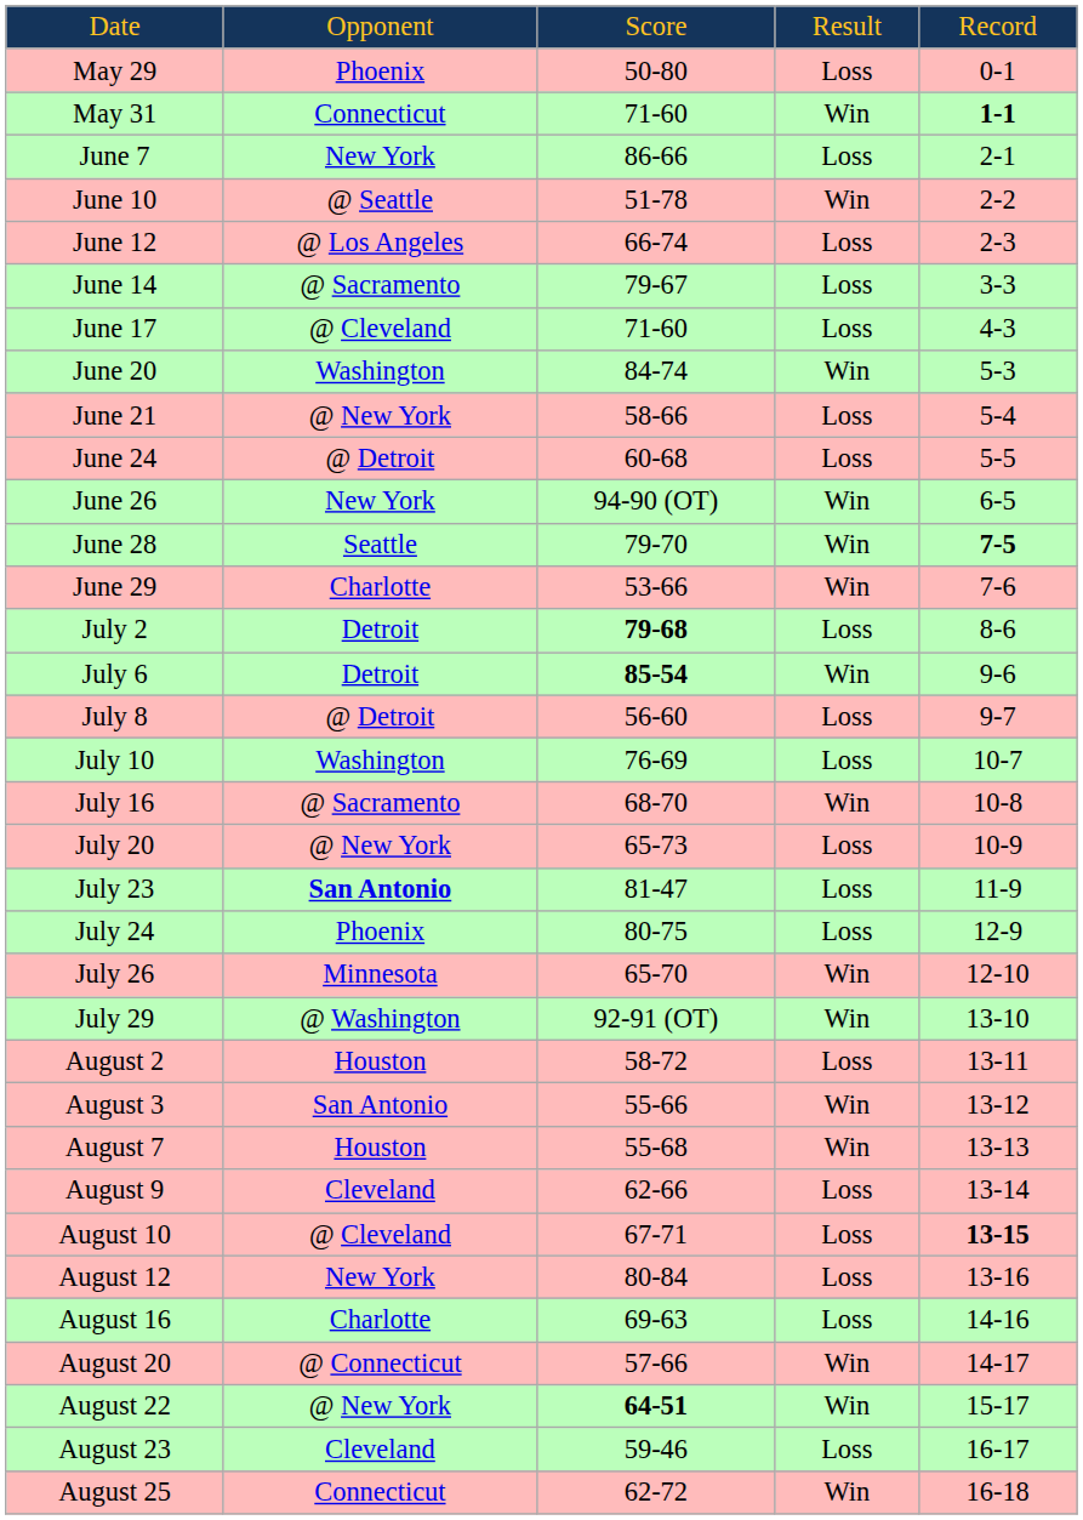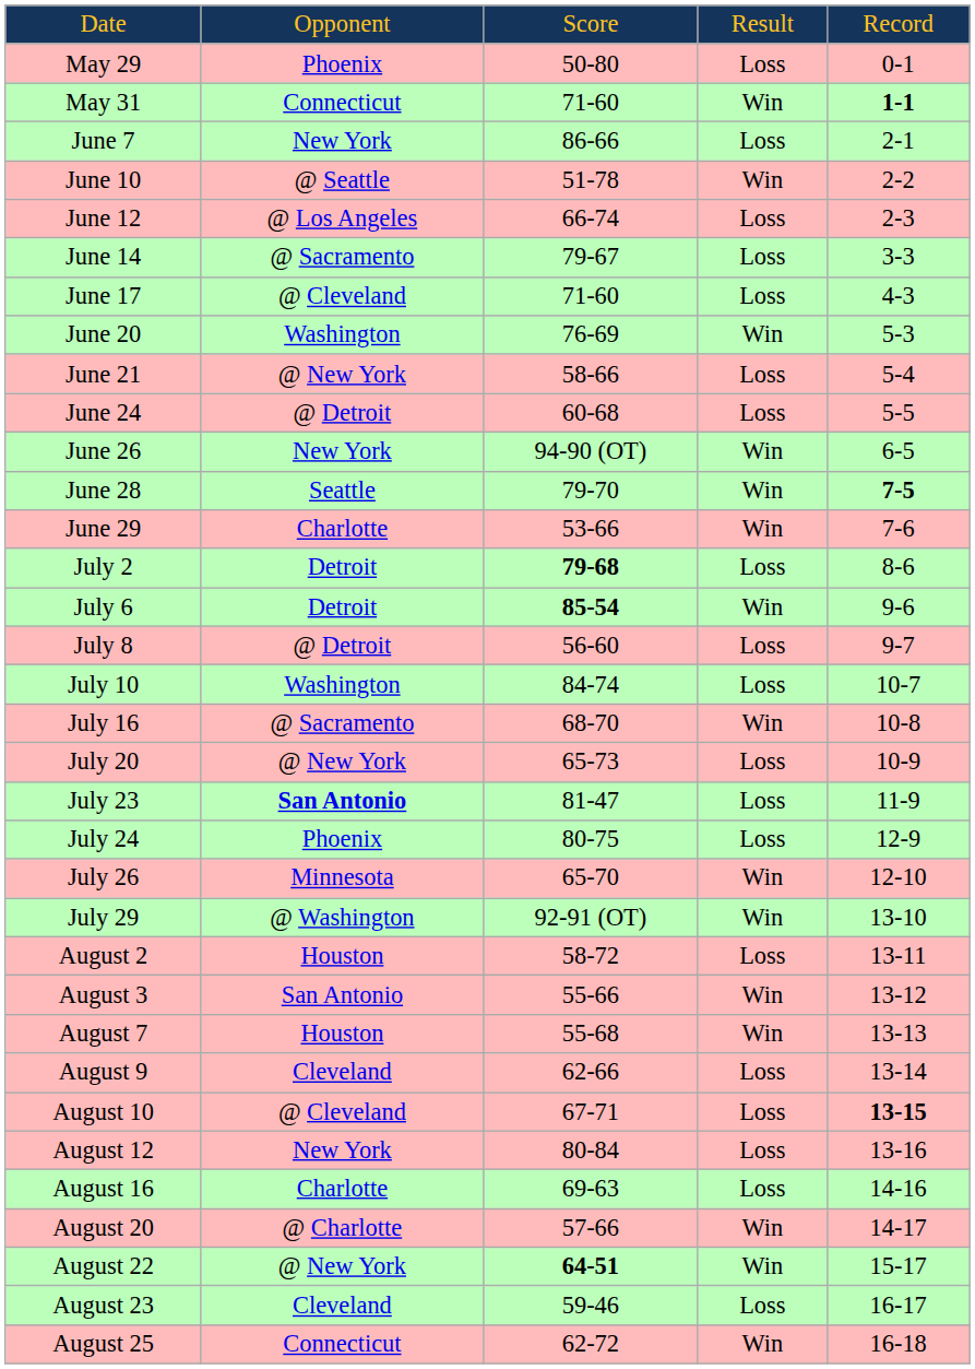June 20 | column 3: 84-74 -> 76-69
July 10 | column 3: 76-69 -> 84-74
August 20 | column 2: @ Connecticut -> @ Charlotte
